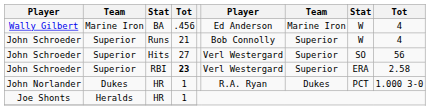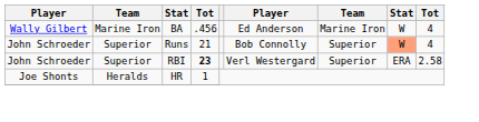Runs | column 8: no background -> lightsalmon background
- row: John Schroeder | Superior | Hits | 27 | Verl Westergard | Superior | SO | 56
- row: John Norlander | Dukes | HR | 1 | R.A. Ryan | Dukes | PCT | 1.000 3-0
